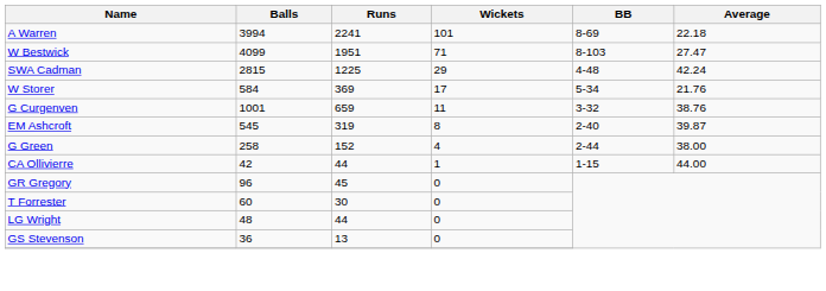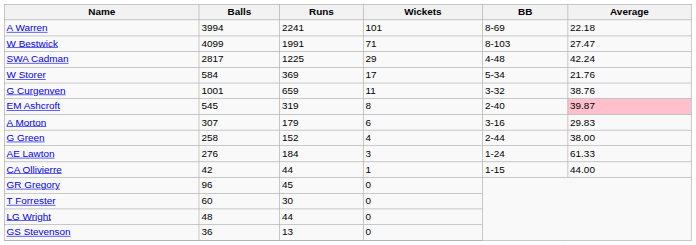W Bestwick | Runs: 1951 -> 1991
SWA Cadman | Balls: 2815 -> 2817
EM Ashcroft | Average: no background -> pink background
+ row: A Morton | 307 | 179 | 6 | 3-16 | 29.83
+ row: AE Lawton | 276 | 184 | 3 | 1-24 | 61.33
